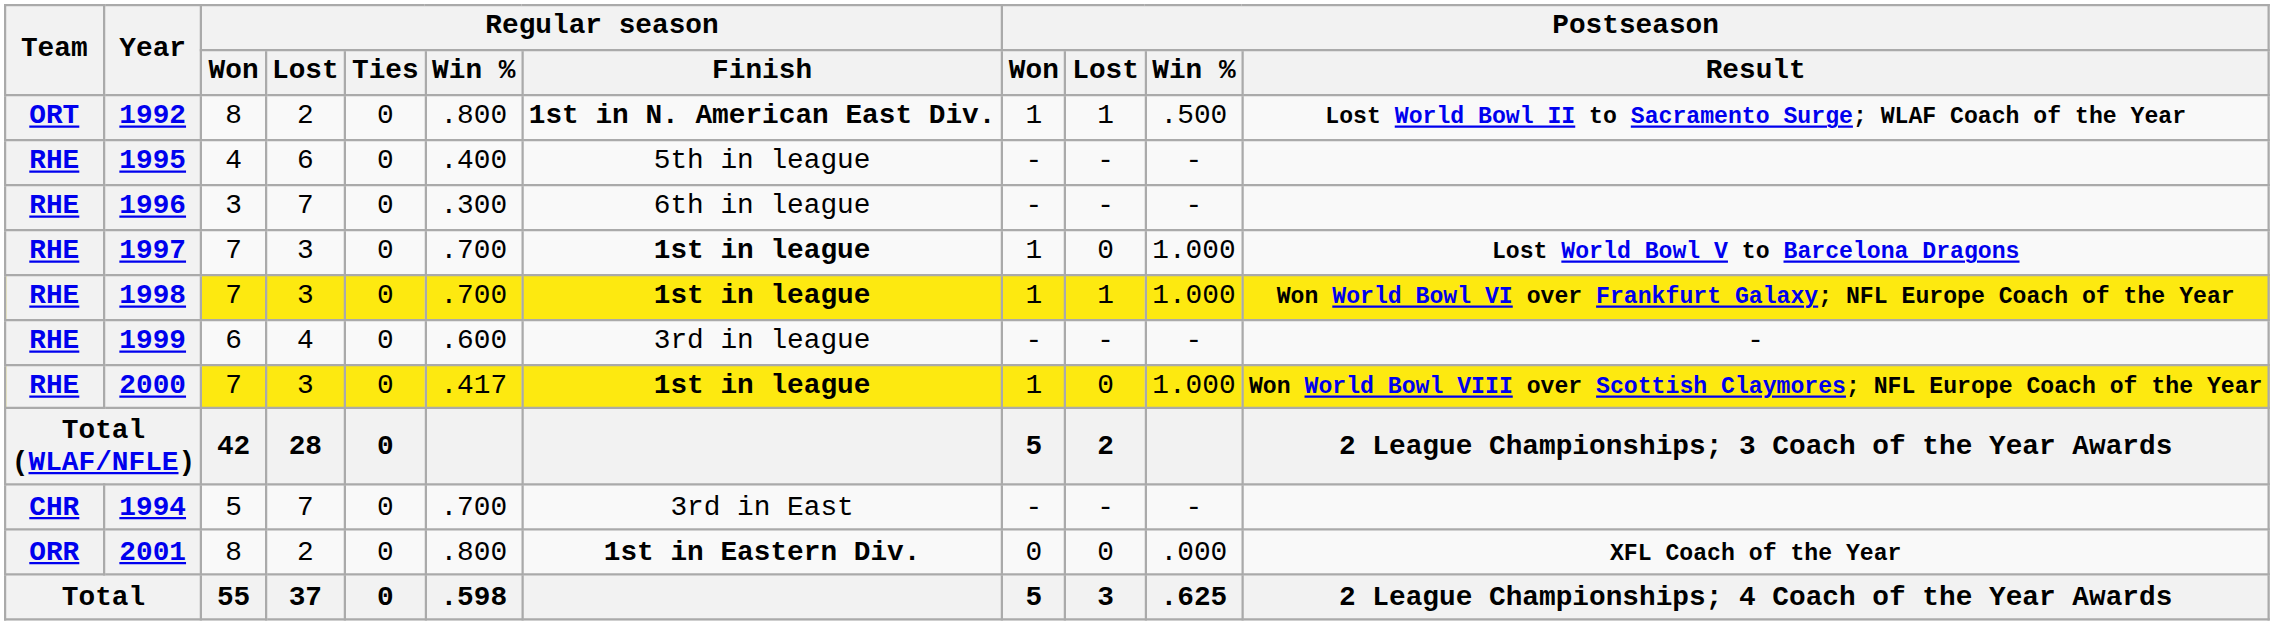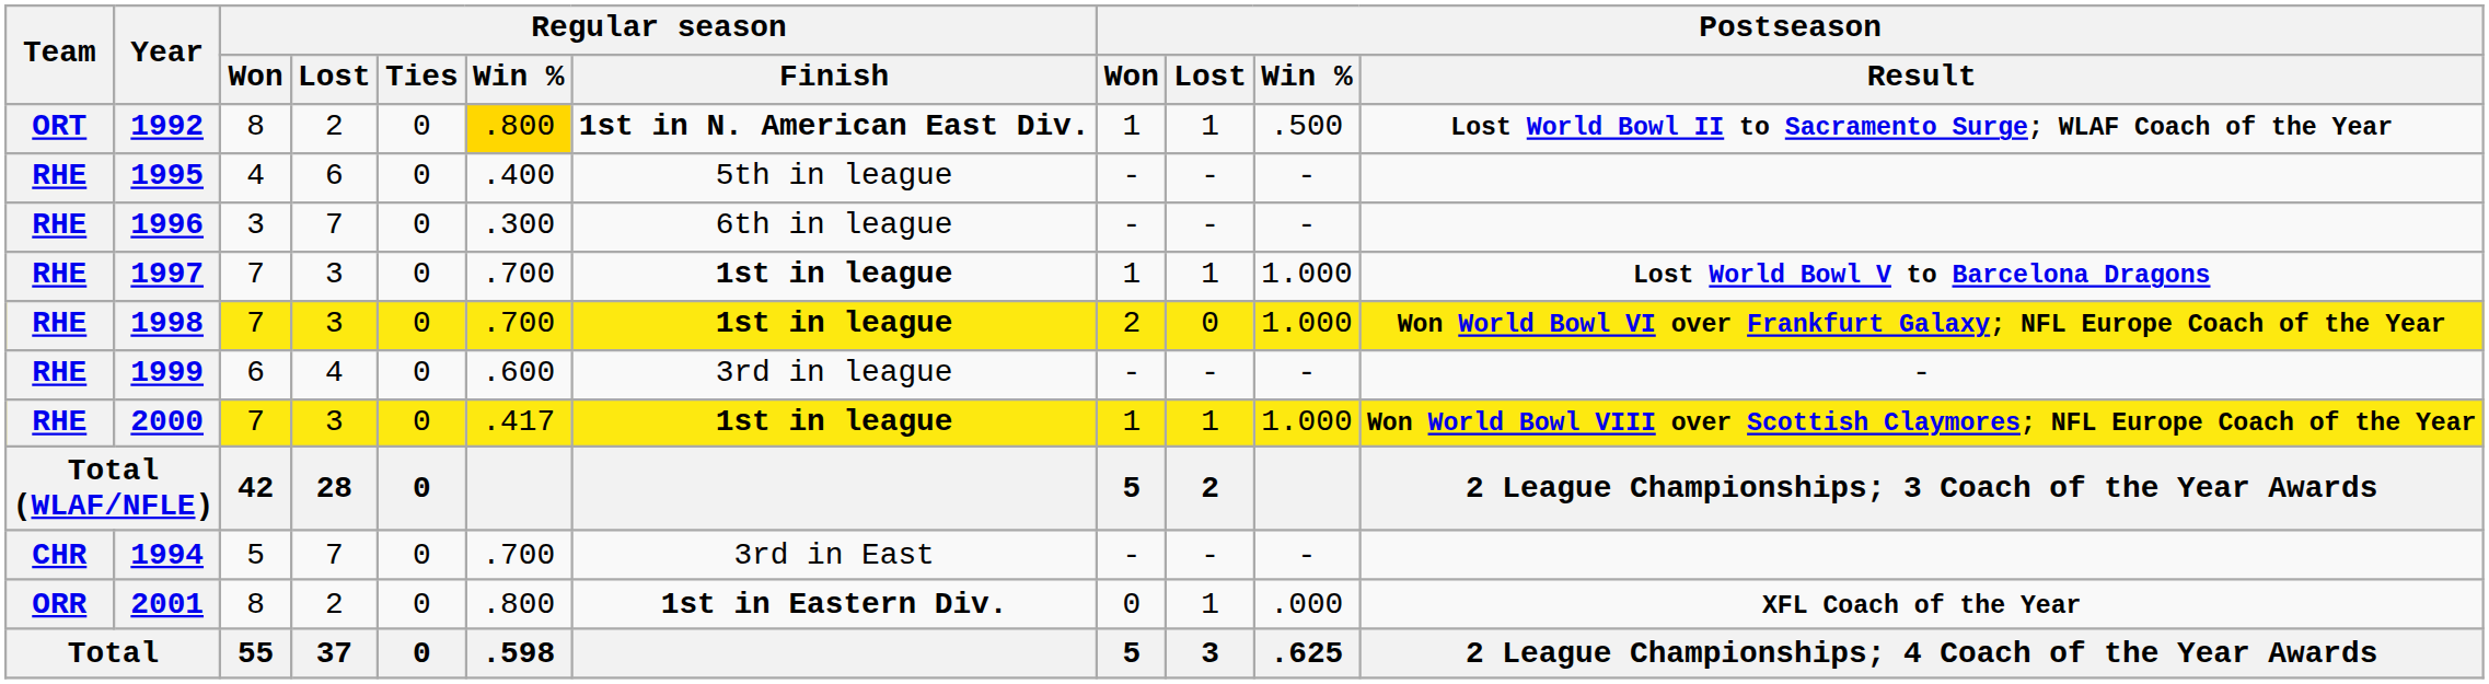1992 | Regular season / Win %: no background -> gold background
1997 | Postseason / Lost: 0 -> 1
1998 | Postseason / Won: 1 -> 2
1998 | Postseason / Lost: 1 -> 0
2000 | Postseason / Lost: 0 -> 1
2001 | Postseason / Lost: 0 -> 1
